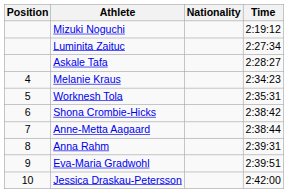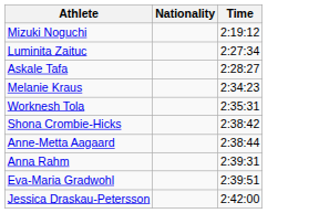- column: Position | 4 | 5 | 6 | 7 | 8 | 9 | 10
